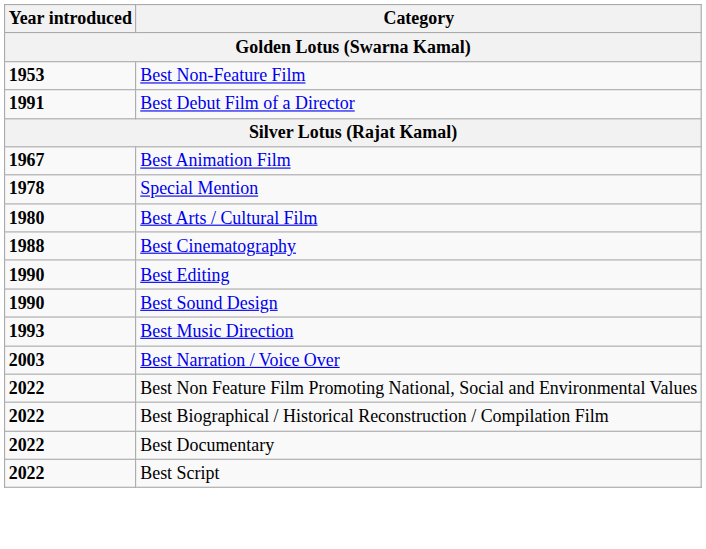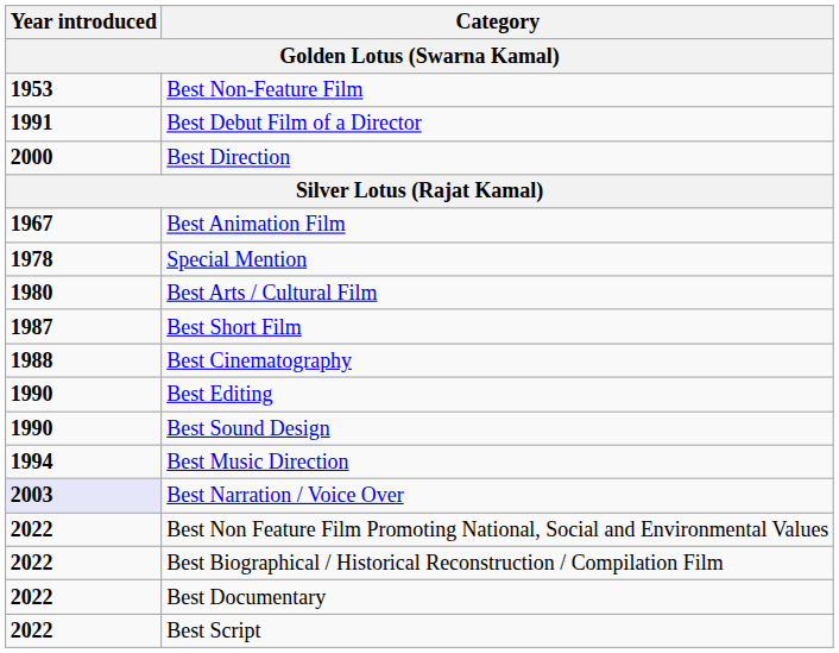+ row: 2000 | Best Direction
+ row: 1987 | Best Short Film
Best Music Direction | Year introduced: 1993 -> 1994
Best Narration / Voice Over | Year introduced: no background -> lavender background
